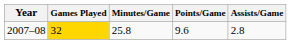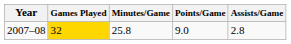2007–08 | Points/Game: 9.6 -> 9.0
